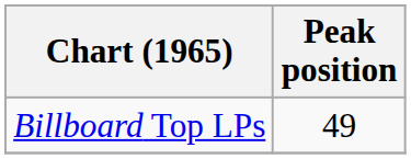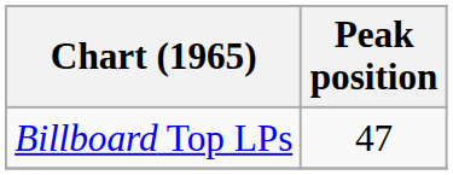Billboard Top LPs | Peak position: 49 -> 47
